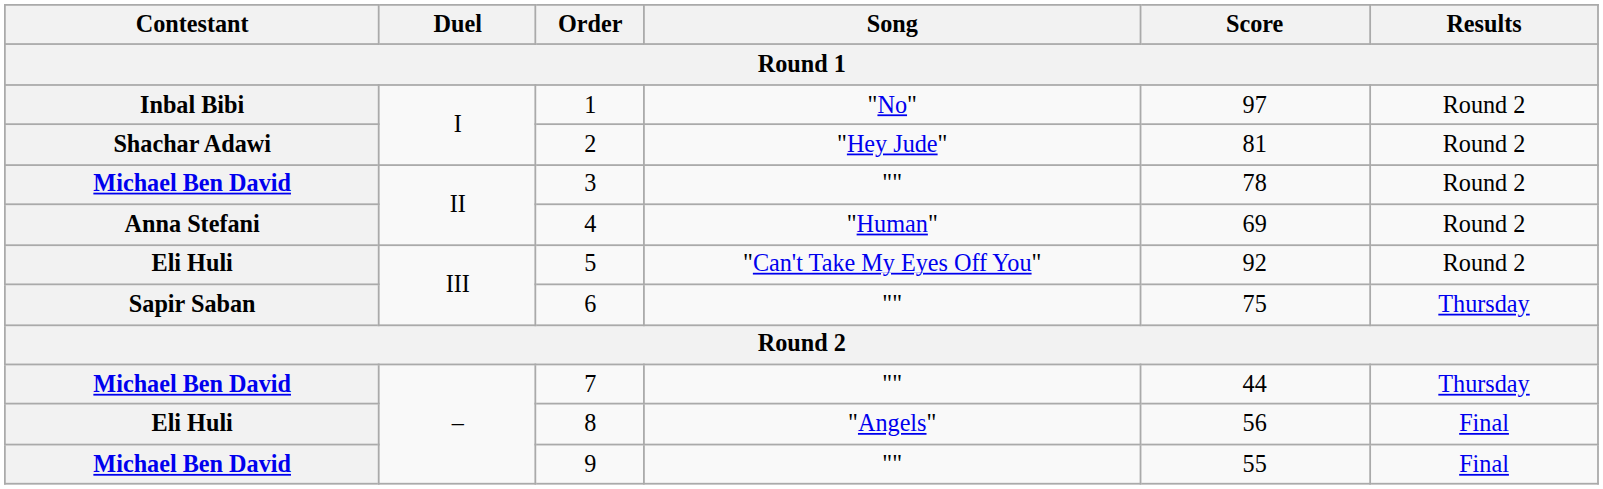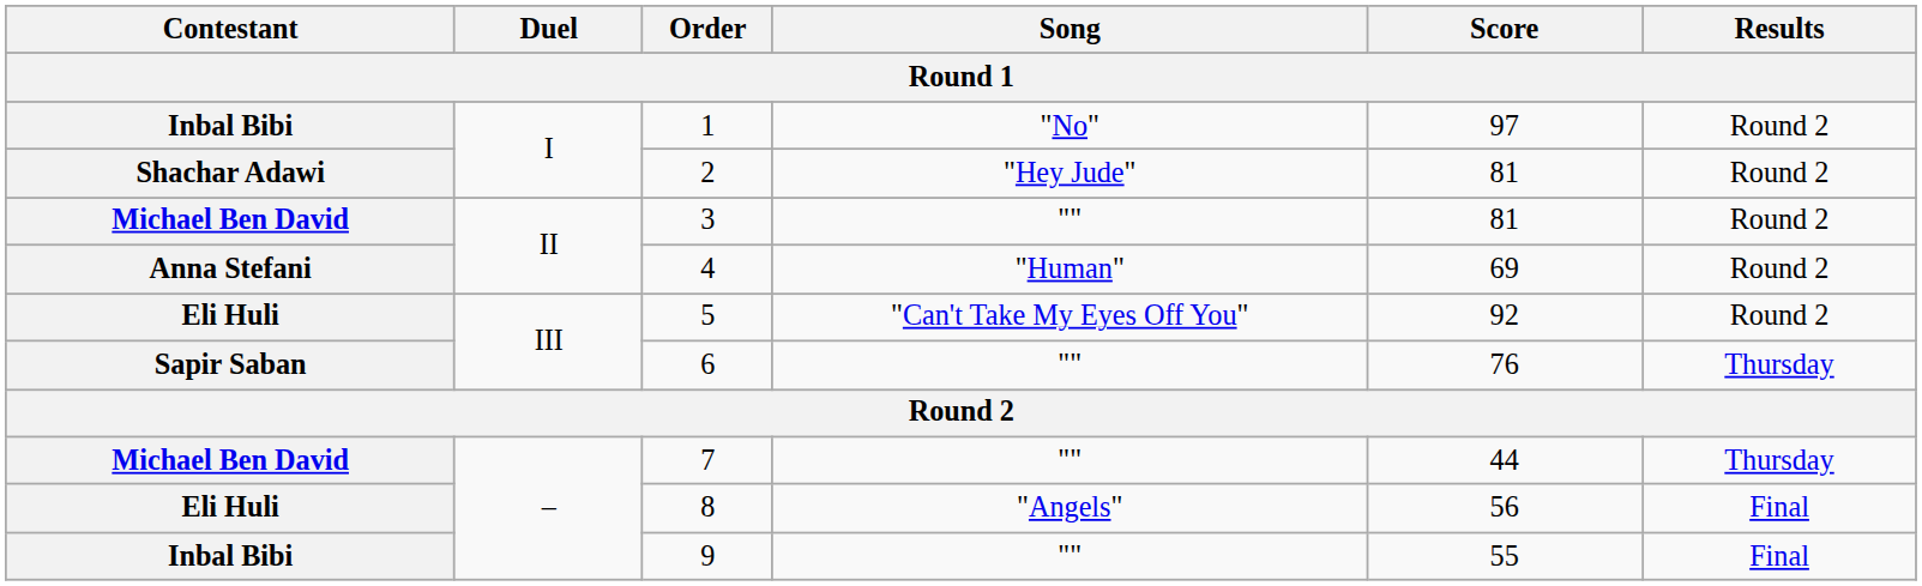3 | Score: 78 -> 81
6 | Score: 75 -> 76
9 | Contestant: Michael Ben David -> Inbal Bibi
